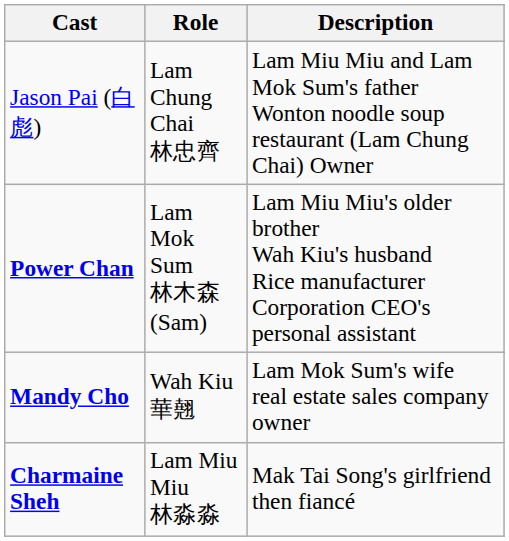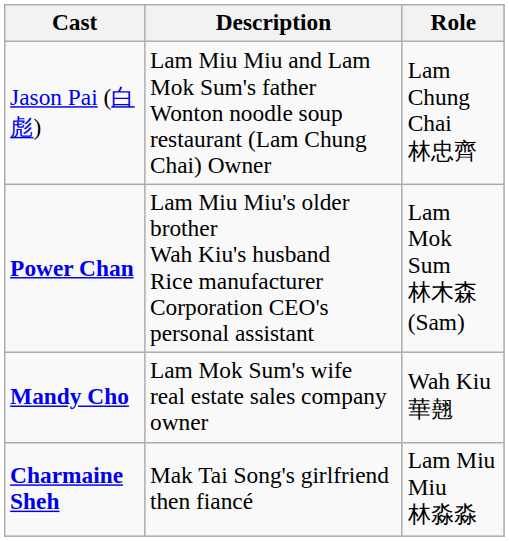columns swapped: Role <-> Description
